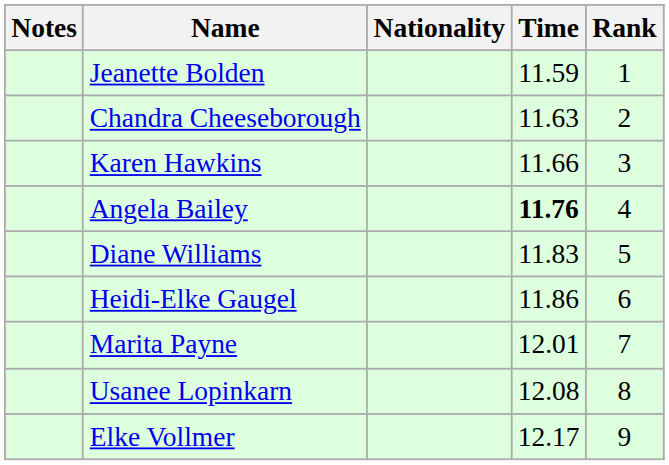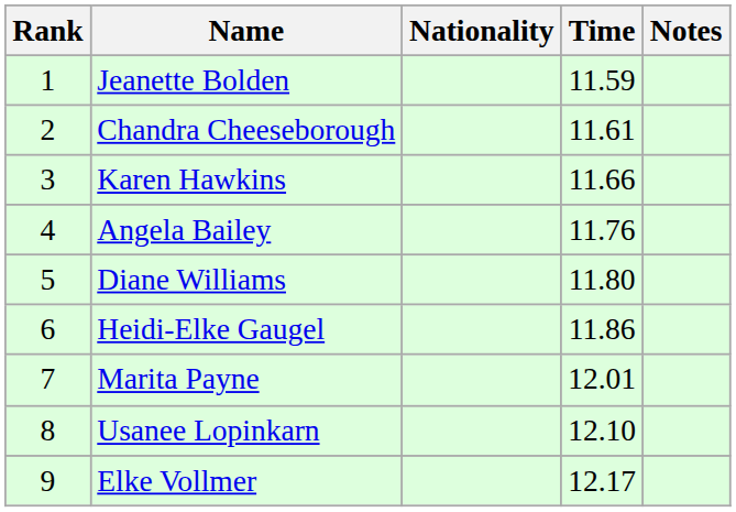columns swapped: Rank <-> Notes
Chandra Cheeseborough | Time: 11.63 -> 11.61
Angela Bailey | Time: bold -> normal
Diane Williams | Time: 11.83 -> 11.80
Usanee Lopinkarn | Time: 12.08 -> 12.10
